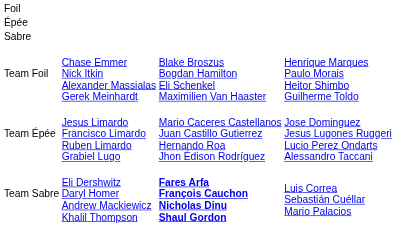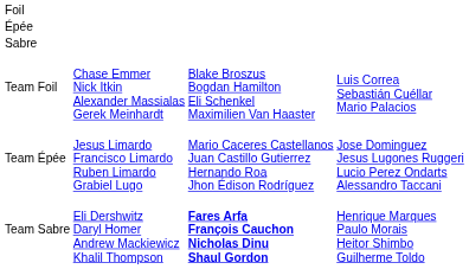Team Foil | column 4: Henrique Marques Paulo Morais Heitor Shimbo Guilherme Toldo -> Luis Correa Sebastián Cuéllar Mario Palacios
Team Sabre | column 4: Luis Correa Sebastián Cuéllar Mario Palacios -> Henrique Marques Paulo Morais Heitor Shimbo Guilherme Toldo
